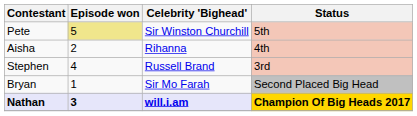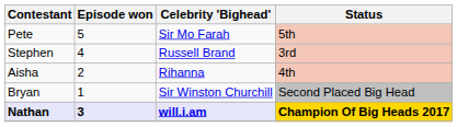Pete | Episode won: khaki background -> no background
Pete | Celebrity 'Bighead': Sir Winston Churchill -> Sir Mo Farah
rows swapped: Aisha <-> Stephen
Bryan | Celebrity 'Bighead': Sir Mo Farah -> Sir Winston Churchill
